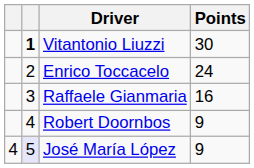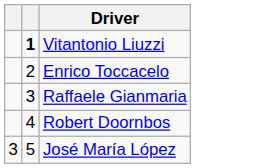- column: Points | 30 | 24 | 16 | 9 | 9
José María López | column 1: 4 -> 3
José María López | column 2: lavender background -> no background
